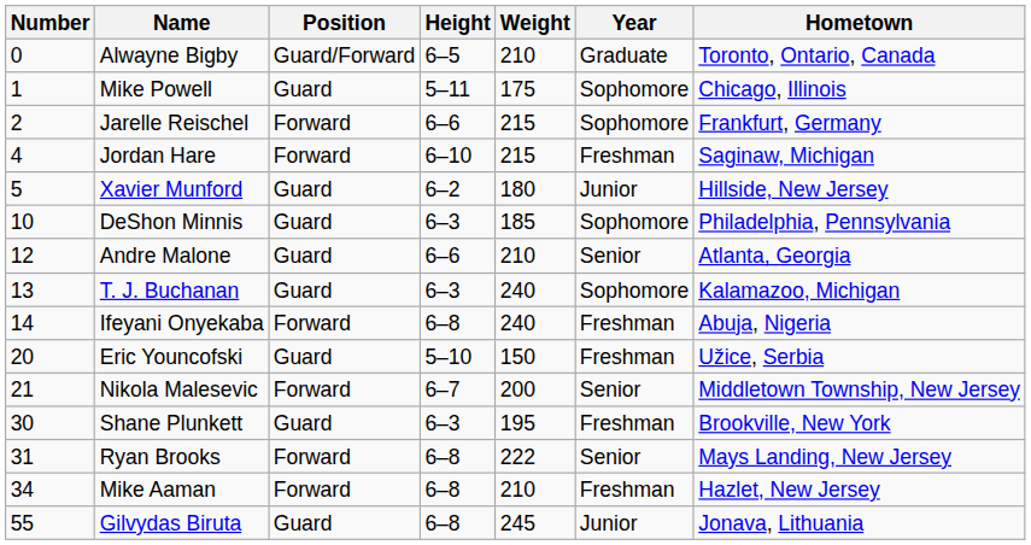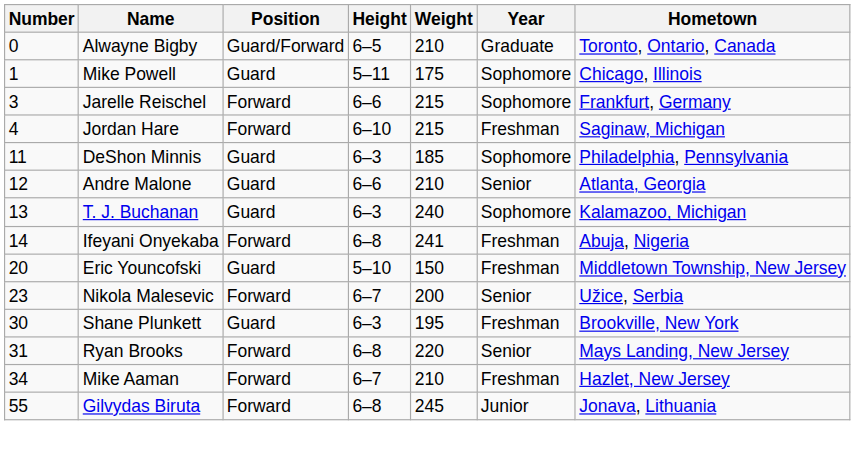Jarelle Reischel | Number: 2 -> 3
- row: 5 | Xavier Munford | Guard | 6–2 | 180 | Junior | Hillside, New Jersey
DeShon Minnis | Number: 10 -> 11
Ifeyani Onyekaba | Weight: 240 -> 241
Eric Youncofski | Hometown: Užice, Serbia -> Middletown Township, New Jersey
Nikola Malesevic | Number: 21 -> 23
Nikola Malesevic | Hometown: Middletown Township, New Jersey -> Užice, Serbia
Ryan Brooks | Weight: 222 -> 220
Mike Aaman | Height: 6–8 -> 6–7
Gilvydas Biruta | Position: Guard -> Forward
